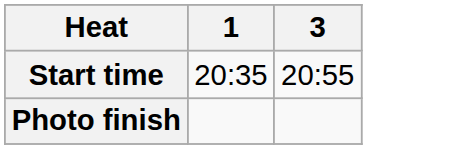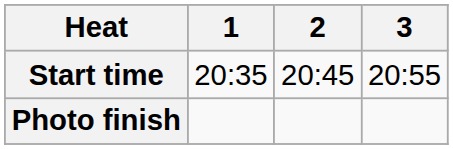+ column: 2 | 20:45
